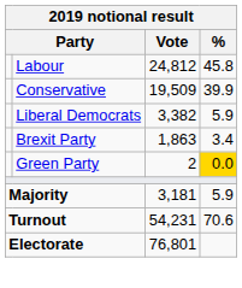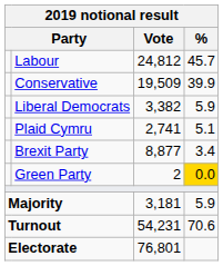Labour | %: 45.8 -> 45.7
+ row: Plaid Cymru | 2,741 | 5.1
Brexit Party | Vote: 1,863 -> 8,877
